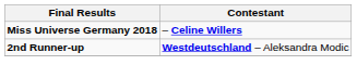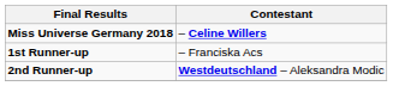+ row: 1st Runner-up | – Franciska Acs
